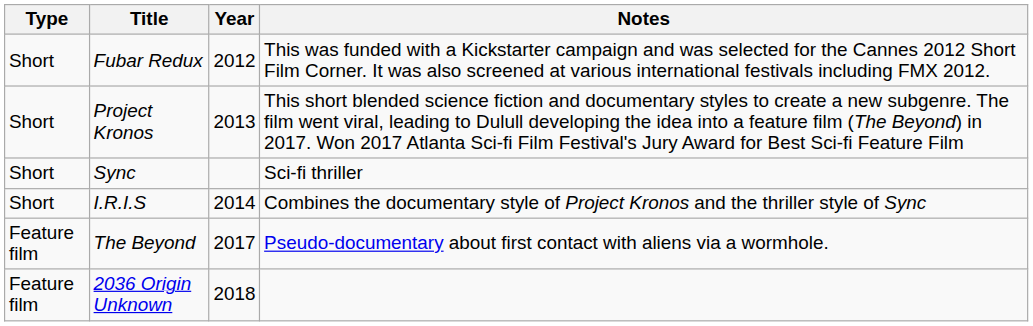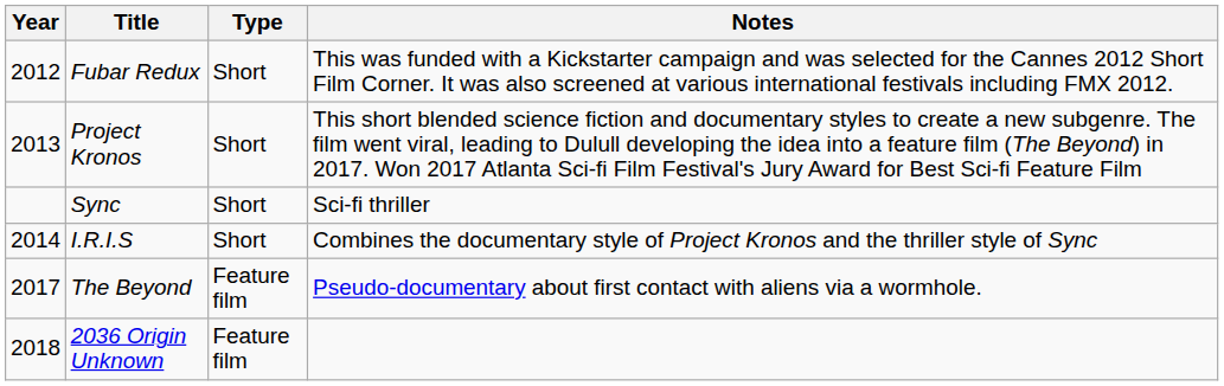columns swapped: Year <-> Type
